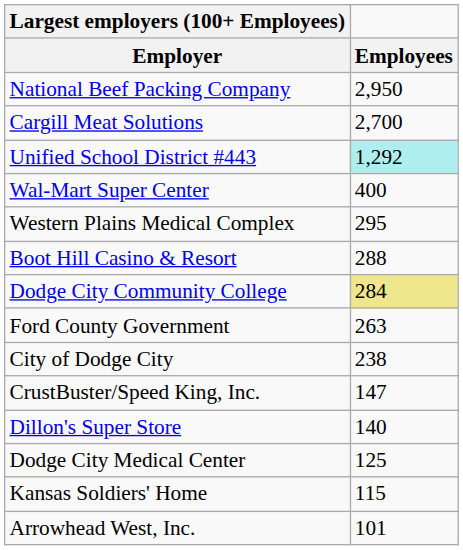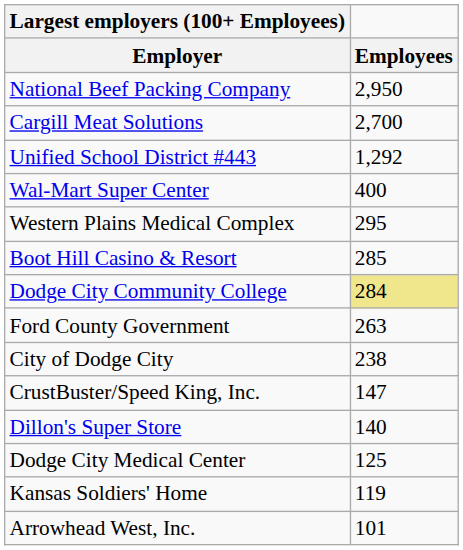Unified School District #443 | Employees: paleturquoise background -> no background
Boot Hill Casino & Resort | Employees: 288 -> 285
Kansas Soldiers' Home | Employees: 115 -> 119
